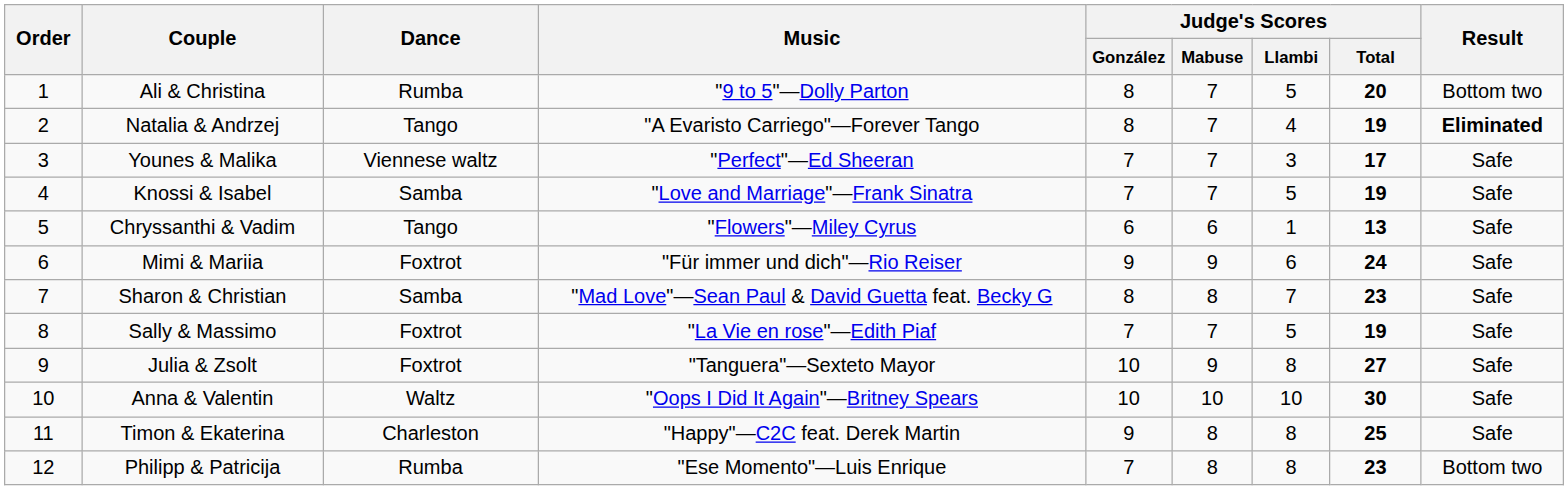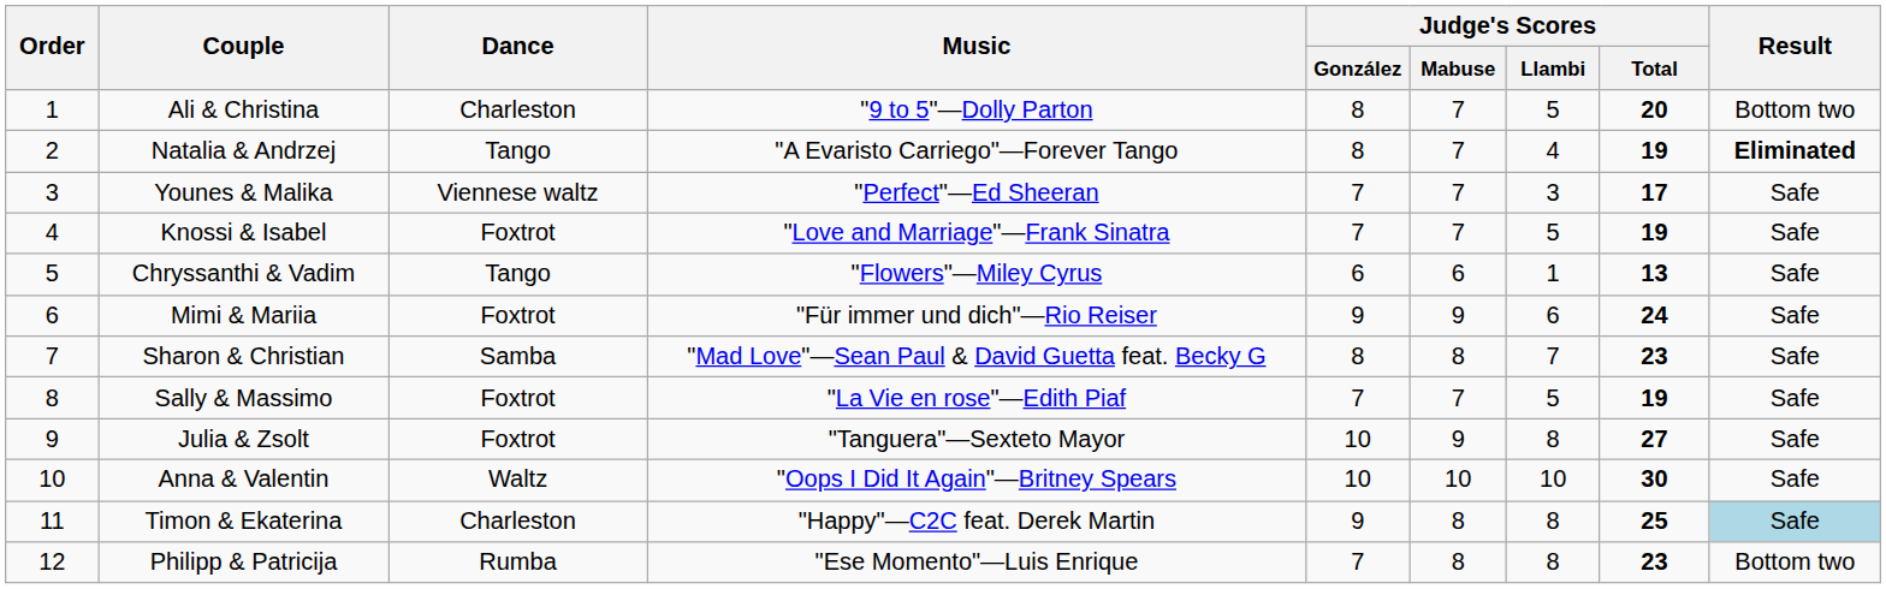Ali & Christina | Dance: Rumba -> Charleston
Knossi & Isabel | Dance: Samba -> Foxtrot
Timon & Ekaterina | Result: no background -> lightblue background
